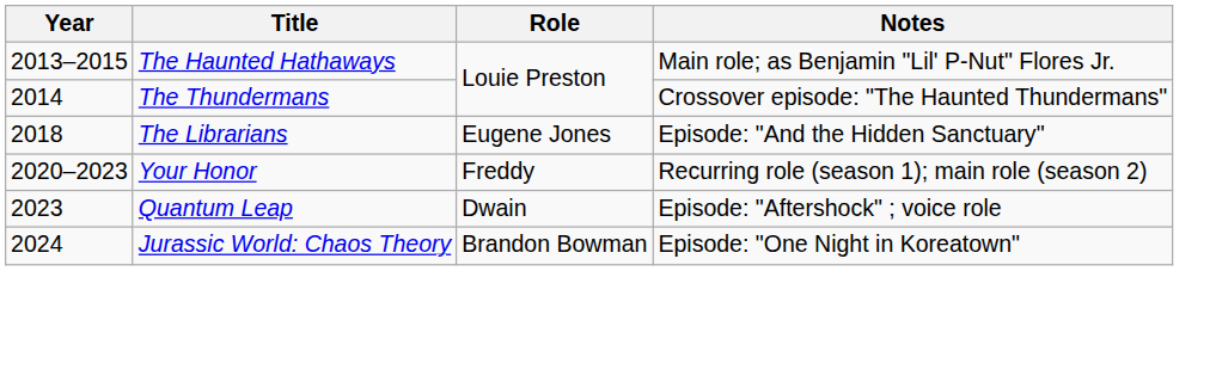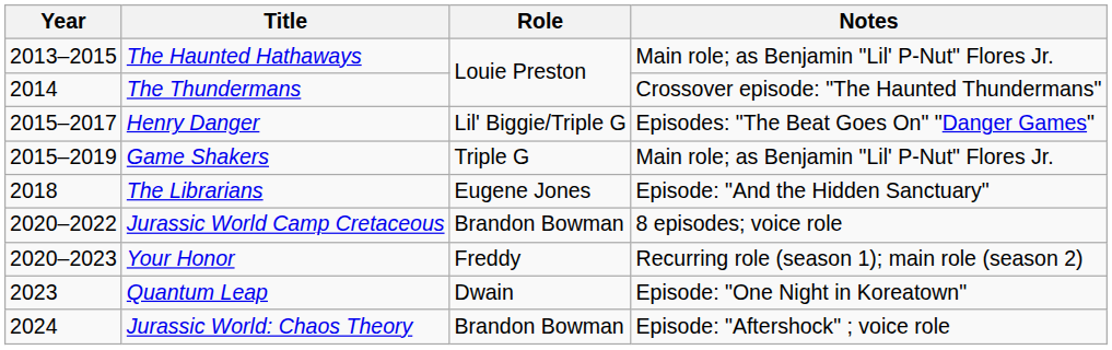+ row: 2015–2017 | Henry Danger | Lil' Biggie/Triple G | Episodes: "The Beat Goes On" "Danger Games"
+ row: 2015–2019 | Game Shakers | Triple G | Main role; as Benjamin "Lil' P-Nut" Flores Jr.
+ row: 2020–2022 | Jurassic World Camp Cretaceous | Brandon Bowman | 8 episodes; voice role
Quantum Leap | Notes: Episode: "Aftershock" ; voice role -> Episode: "One Night in Koreatown"
Jurassic World: Chaos Theory | Notes: Episode: "One Night in Koreatown" -> Episode: "Aftershock" ; voice role
